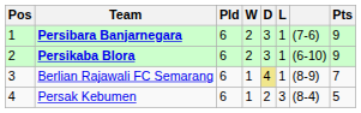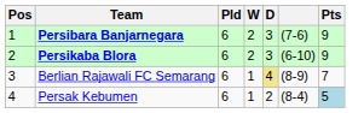- column: L | 1 | 1 | 1 | 3
Persak Kebumen | Pts: no background -> lightblue background
